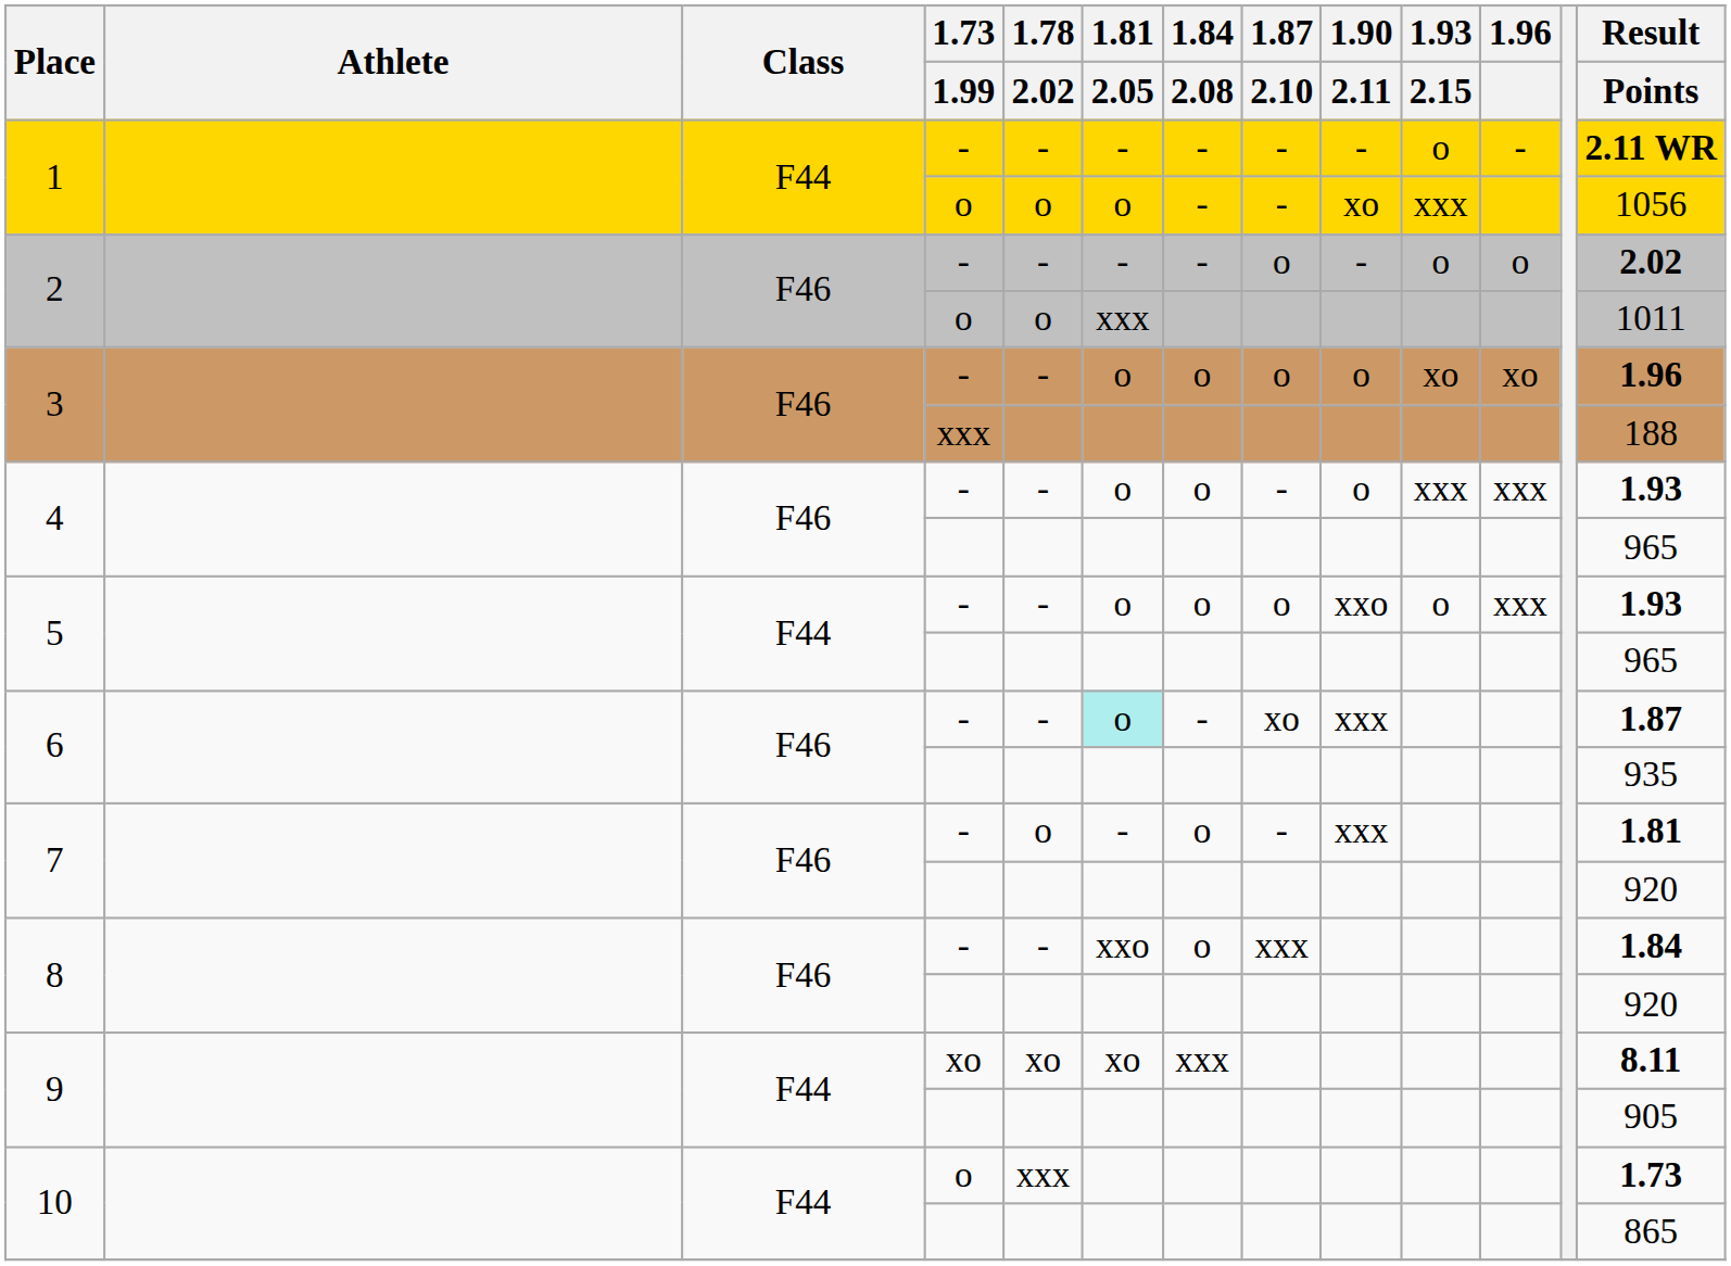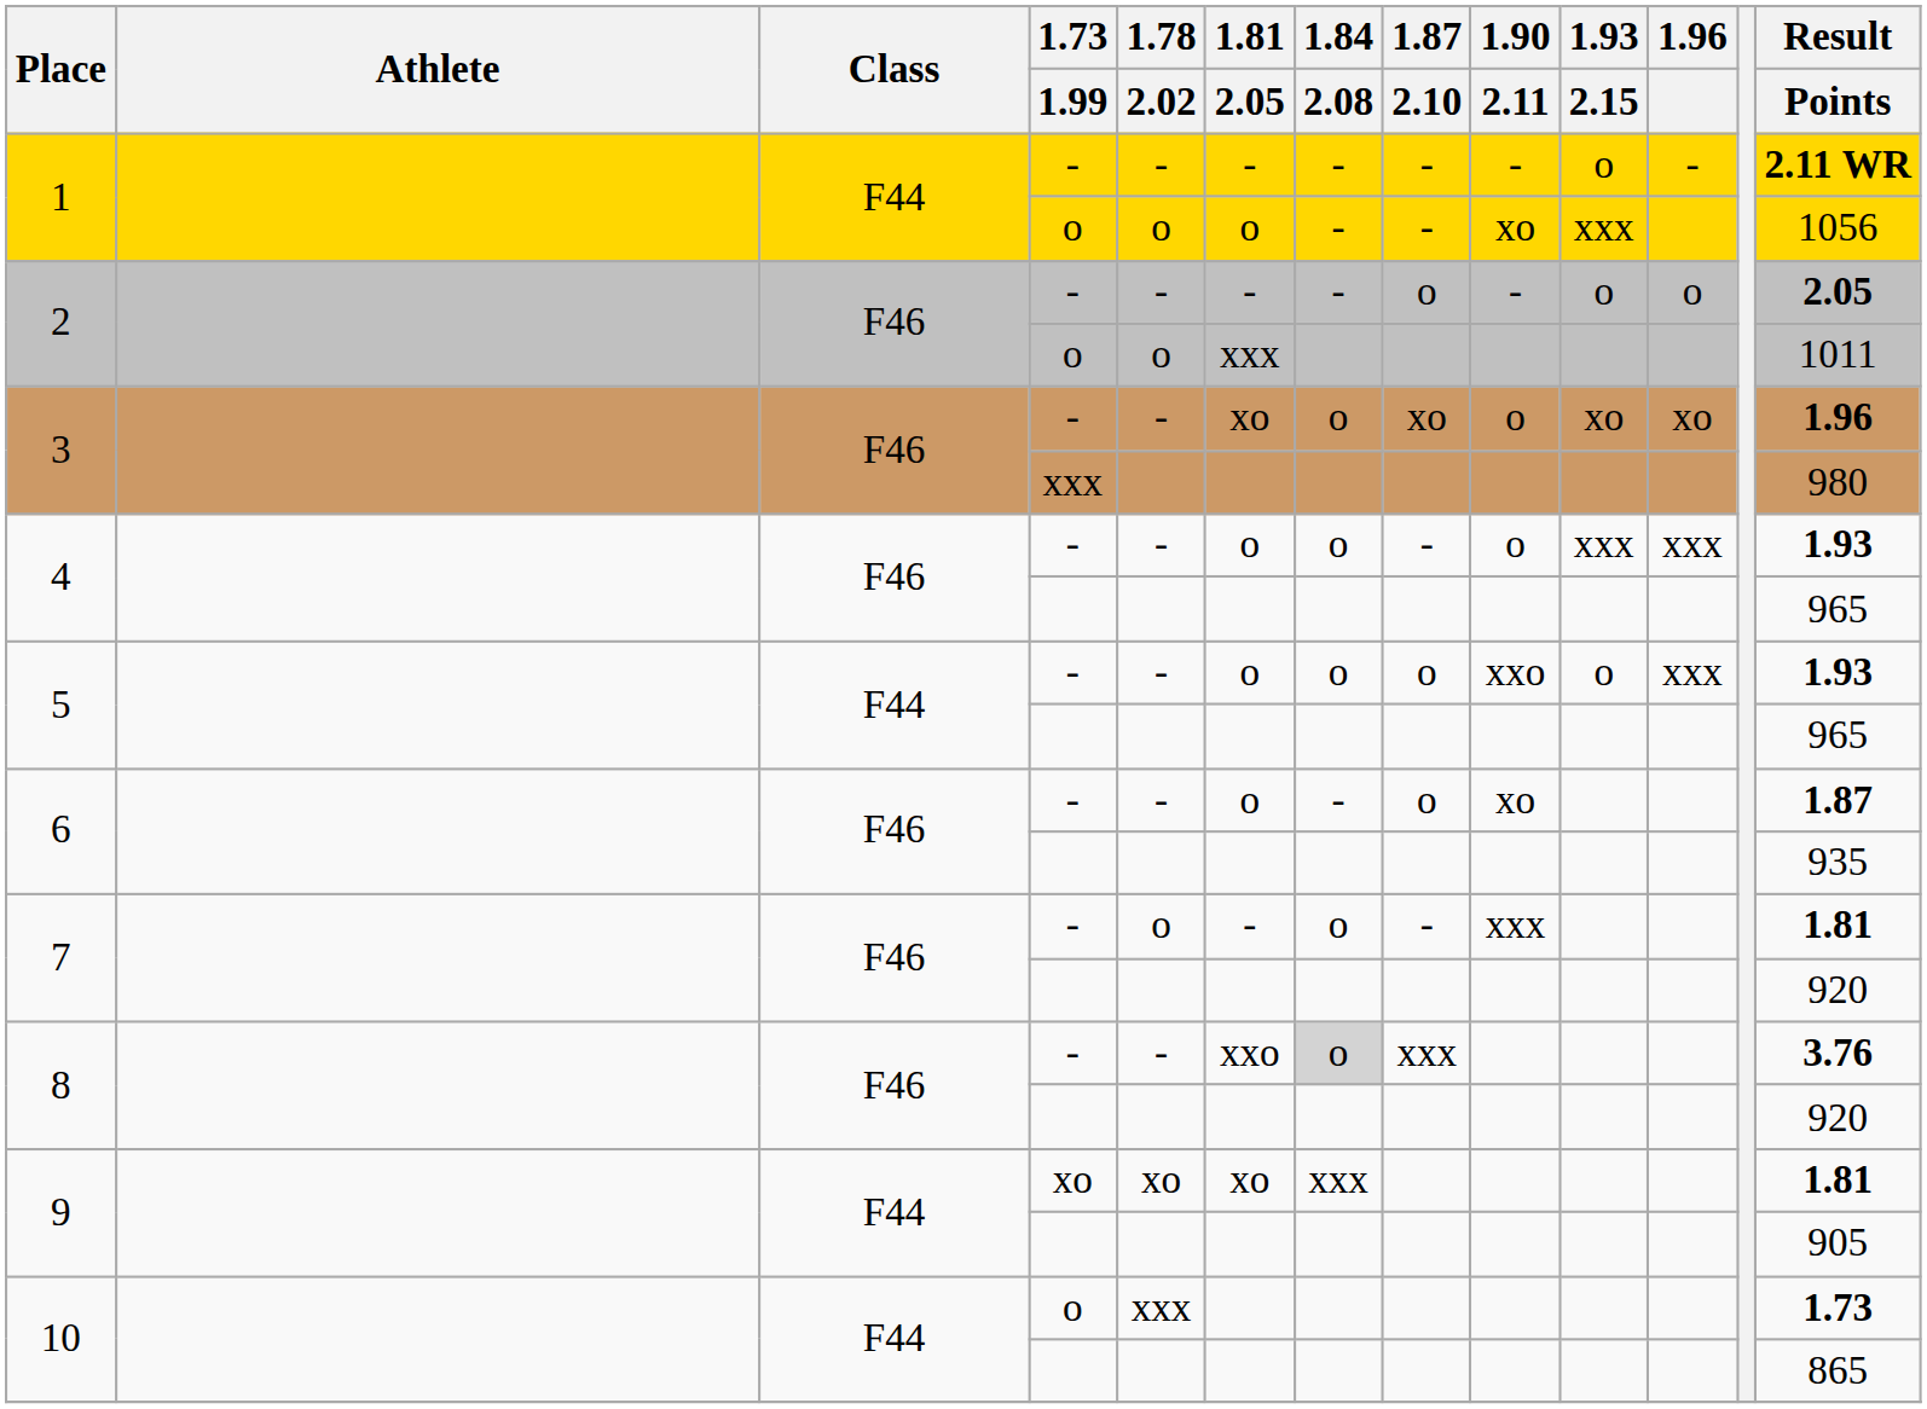2 / - | Result / Points: 2.02 -> 2.05
3 / - | 1.81 / 2.05: o -> xo
3 / - | 1.87 / 2.10: o -> xo
3 / xxx | Result / Points: 188 -> 980
6 / - | 1.81 / 2.05: paleturquoise background -> no background
6 / - | 1.87 / 2.10: xo -> o
6 / - | 1.90 / 2.11: xxx -> xo
8 / - | 1.84 / 2.08: no background -> lightgrey background
8 / - | Result / Points: 1.84 -> 3.76
9 / xo | Result / Points: 8.11 -> 1.81
